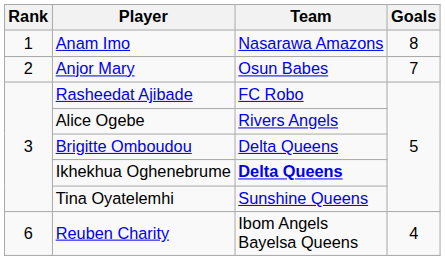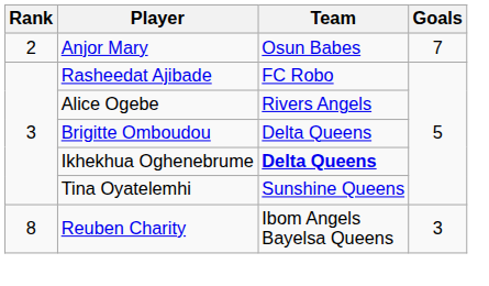- row: 1 | Anam Imo | Nasarawa Amazons | 8
Reuben Charity | Rank: 6 -> 8
Reuben Charity | Goals: 4 -> 3
